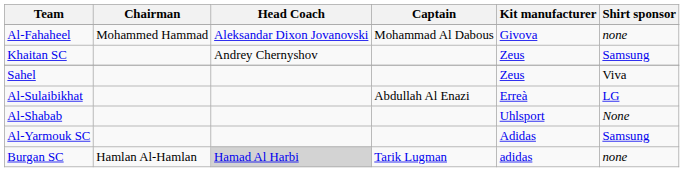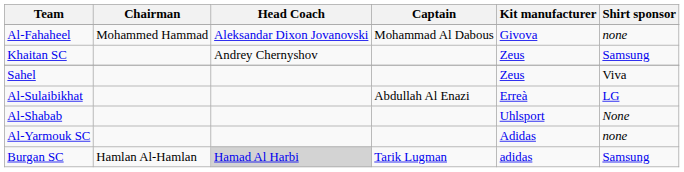Al-Yarmouk SC | Shirt sponsor: Samsung -> none
Burgan SC | Shirt sponsor: none -> Samsung
